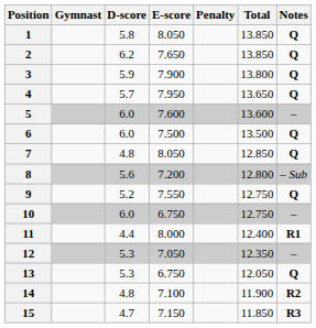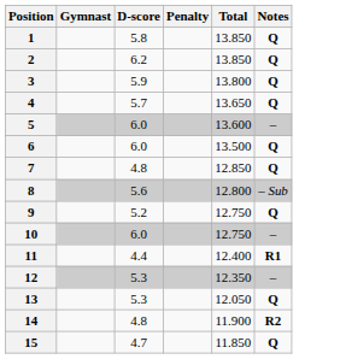- column: E-score | 8.050 | 7.650 | 7.900 | 7.950 | 7.600 | 7.500 | 8.050 | 7.200 | 7.550 | 6.750 | 8.000 | 7.050 | 6.750 | 7.100 | 7.150
15 | Notes: R3 -> Q
